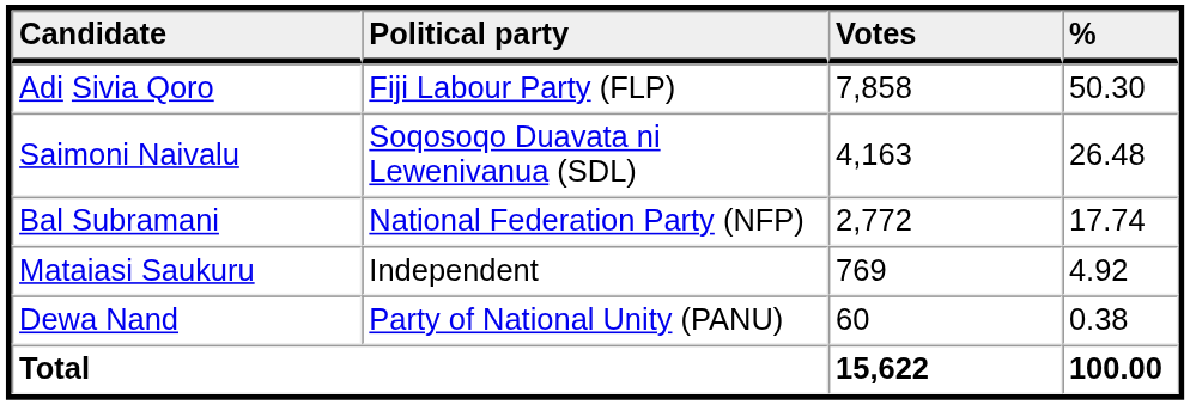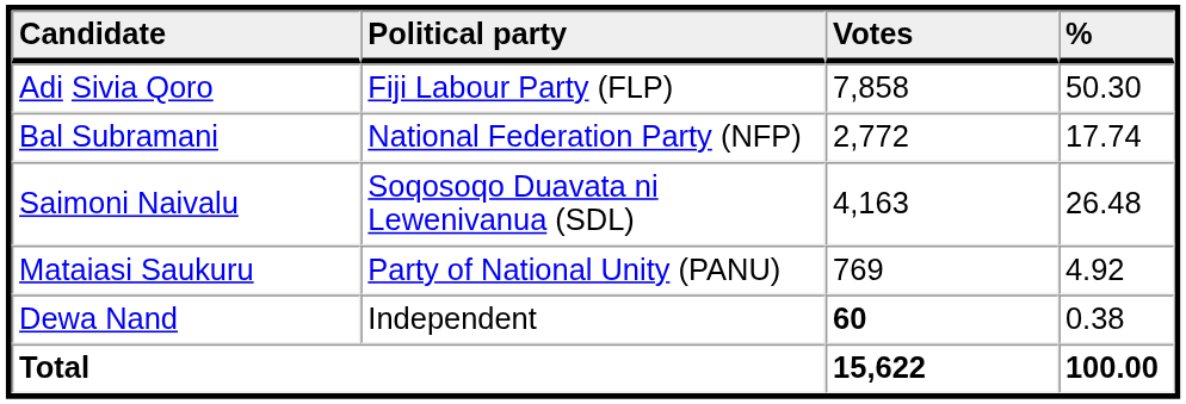rows swapped: Saimoni Naivalu <-> Bal Subramani
Mataiasi Saukuru | Political party: Independent -> Party of National Unity (PANU)
Dewa Nand | Political party: Party of National Unity (PANU) -> Independent
Dewa Nand | Votes: normal -> bold
